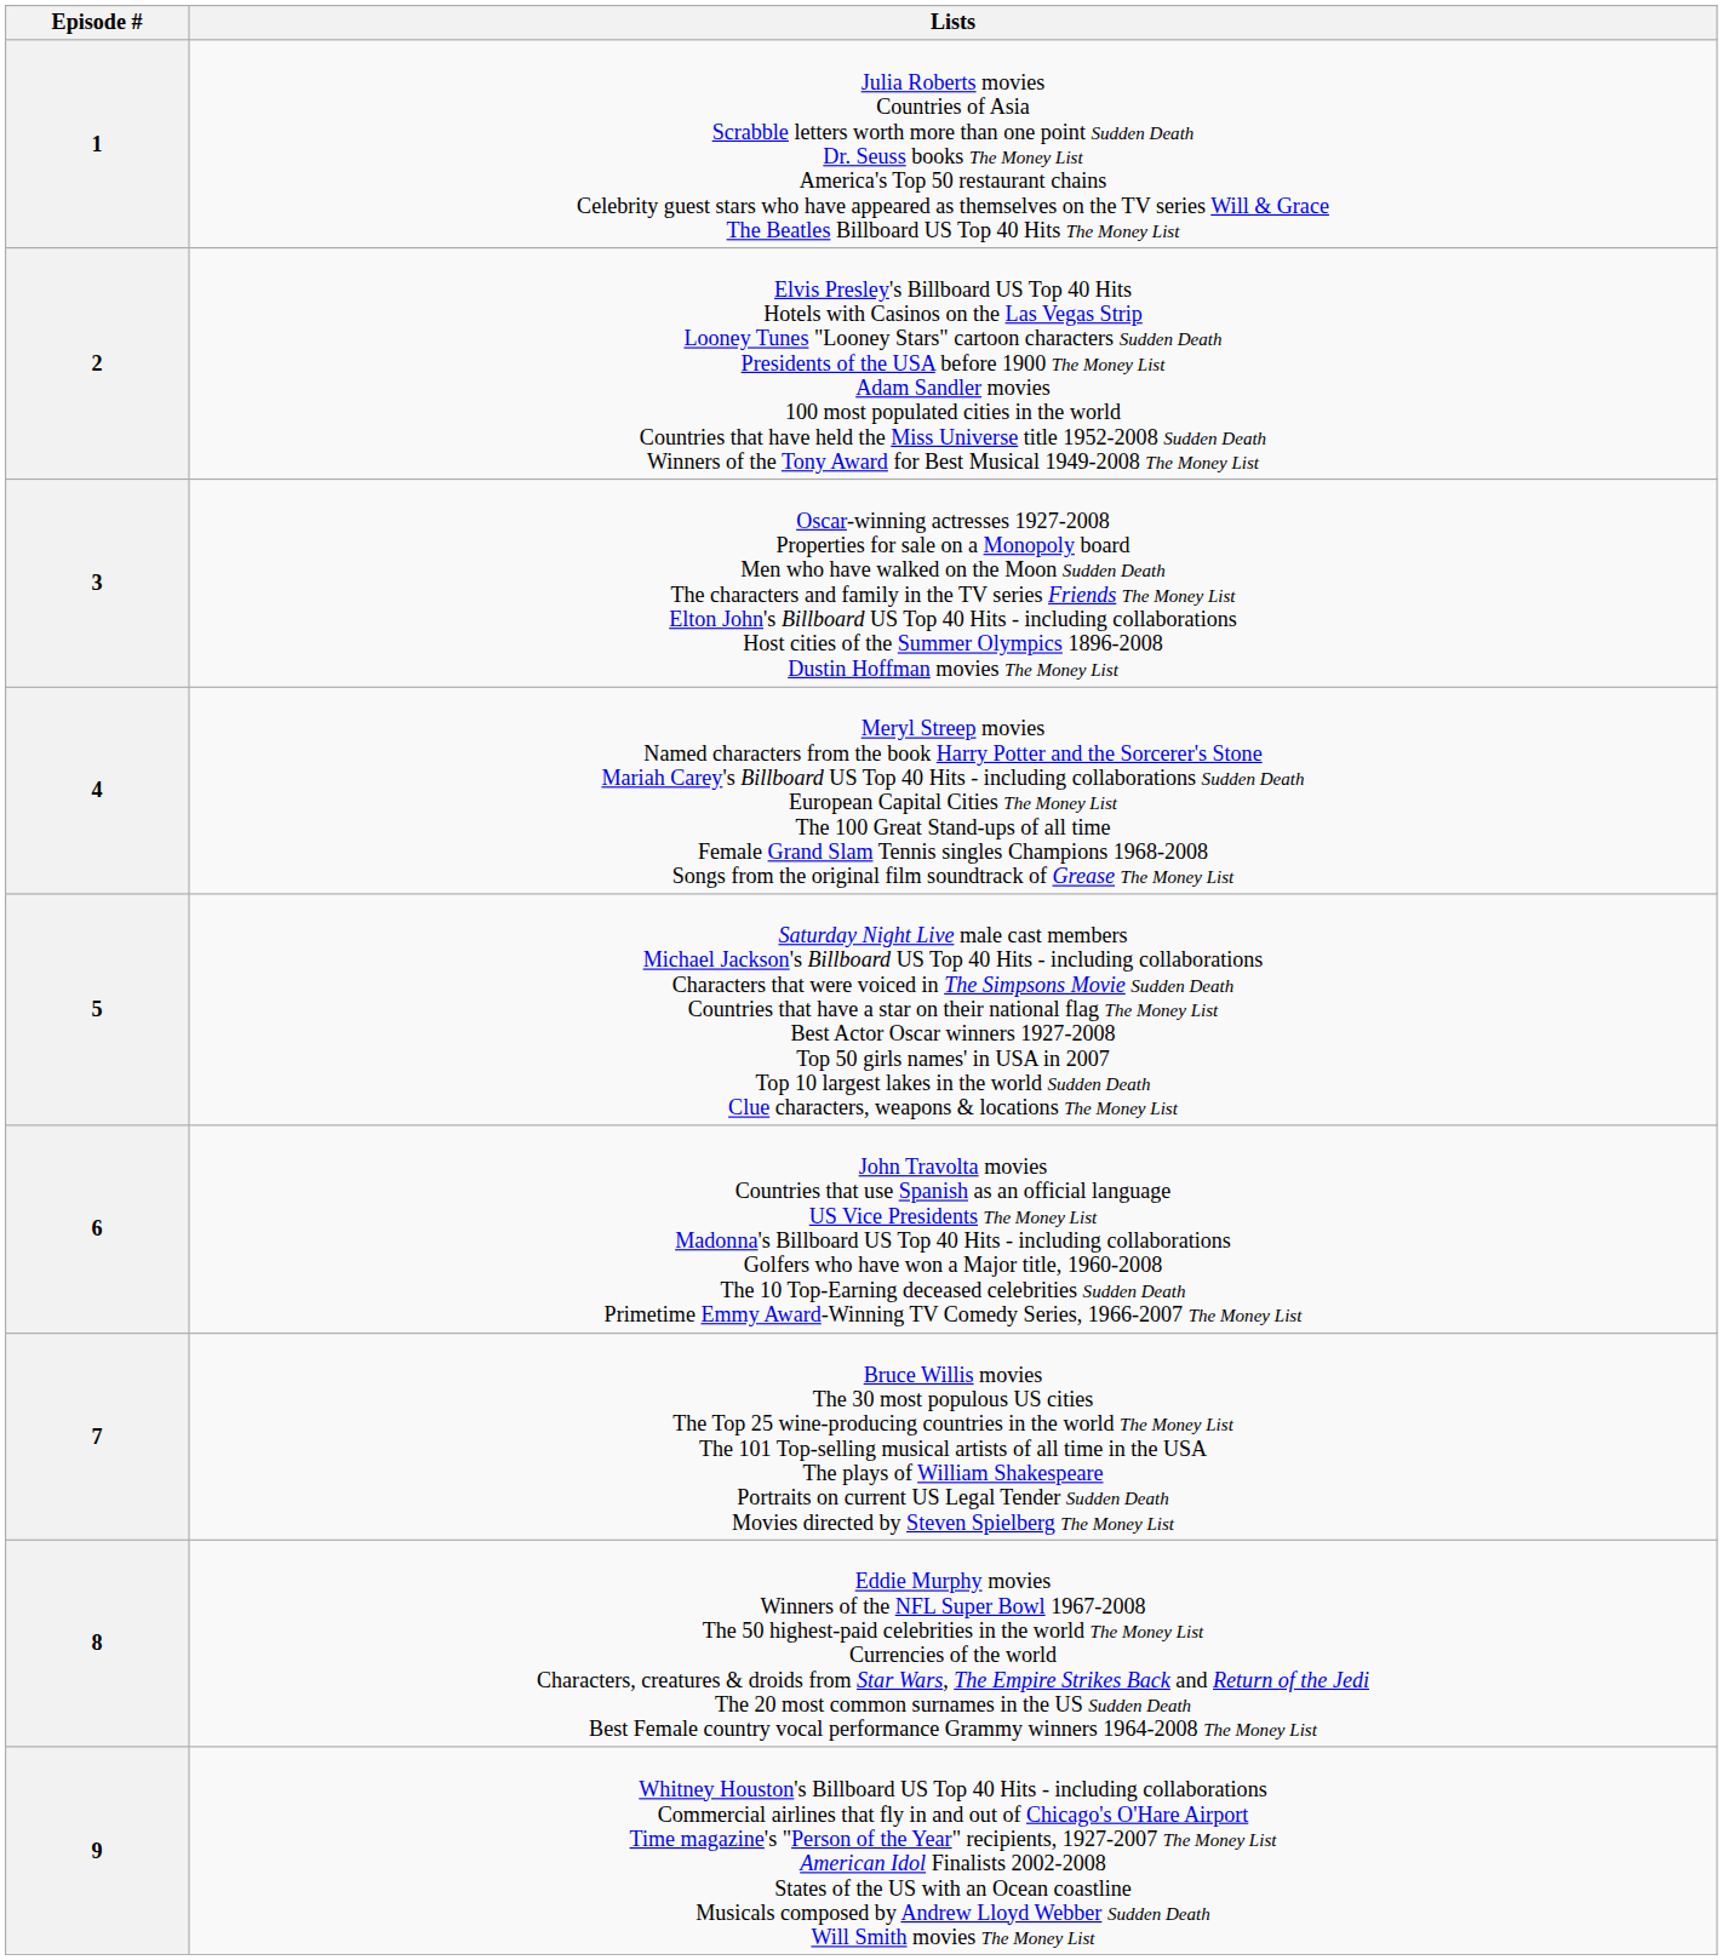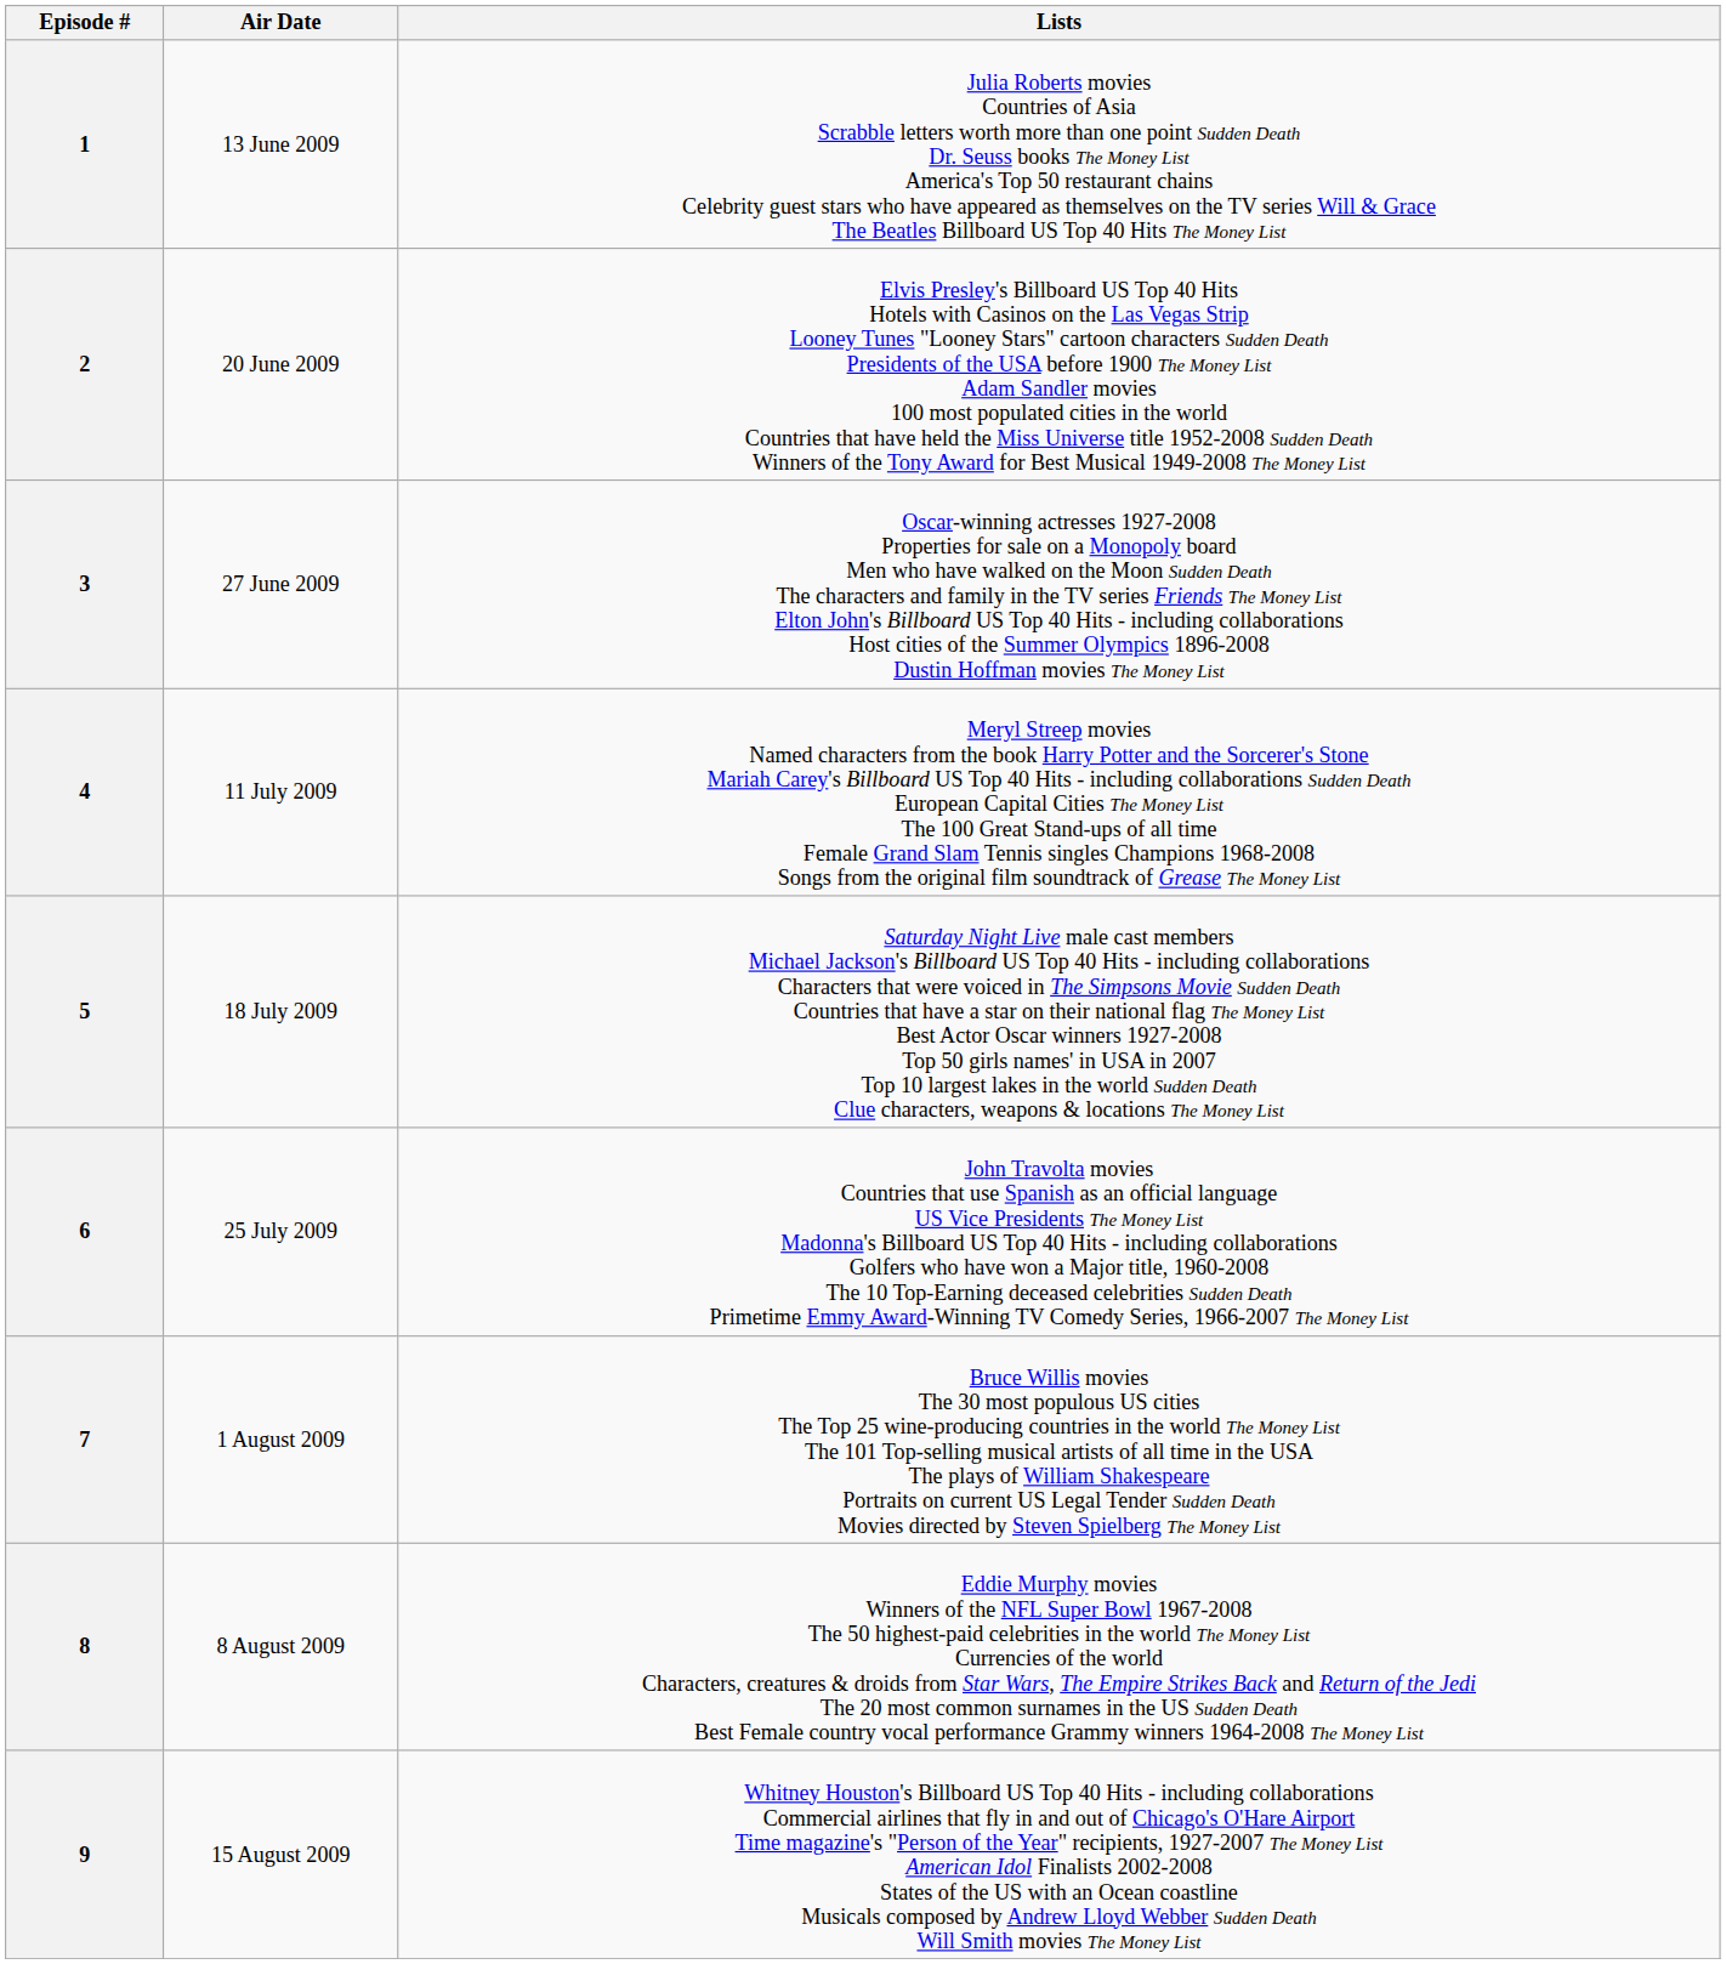+ column: Air Date | 13 June 2009 | 20 June 2009 | 27 June 2009 | 11 July 2009 | 18 July 2009 | 25 July 2009 | 1 August 2009 | 8 August 2009 | 15 August 2009
